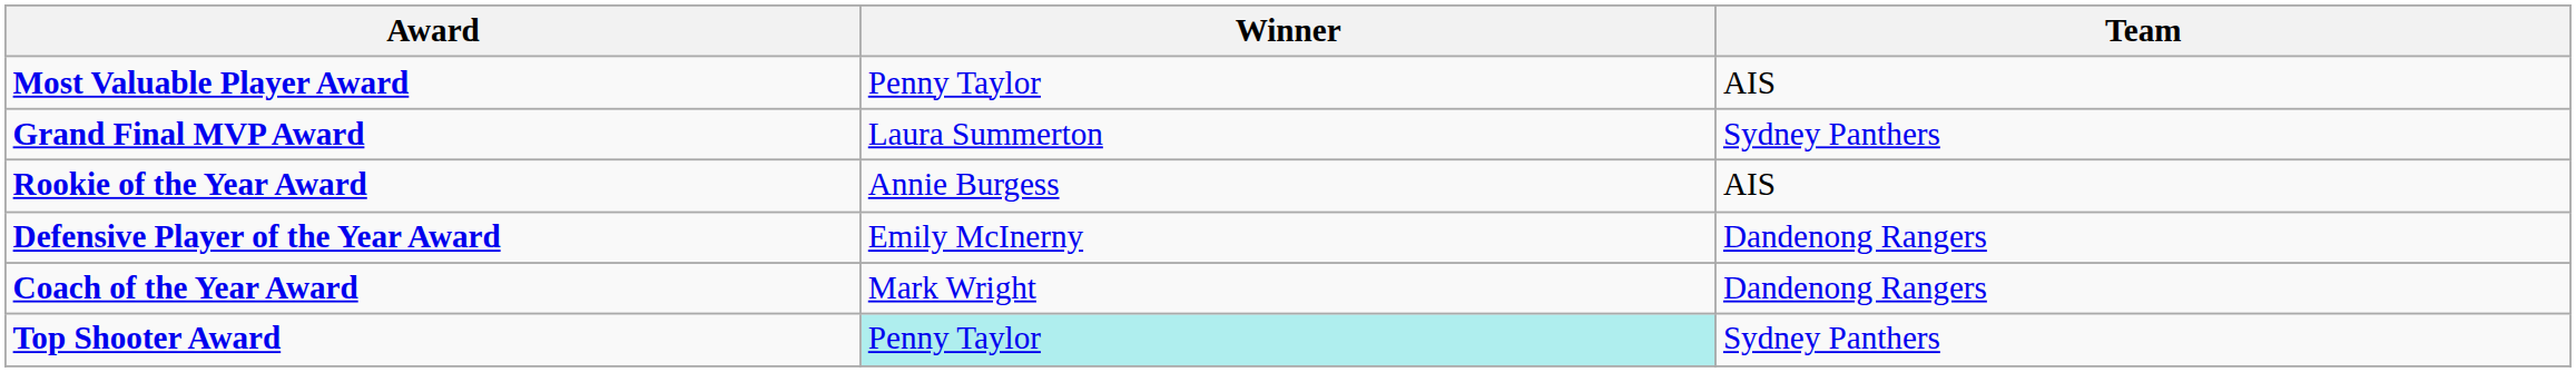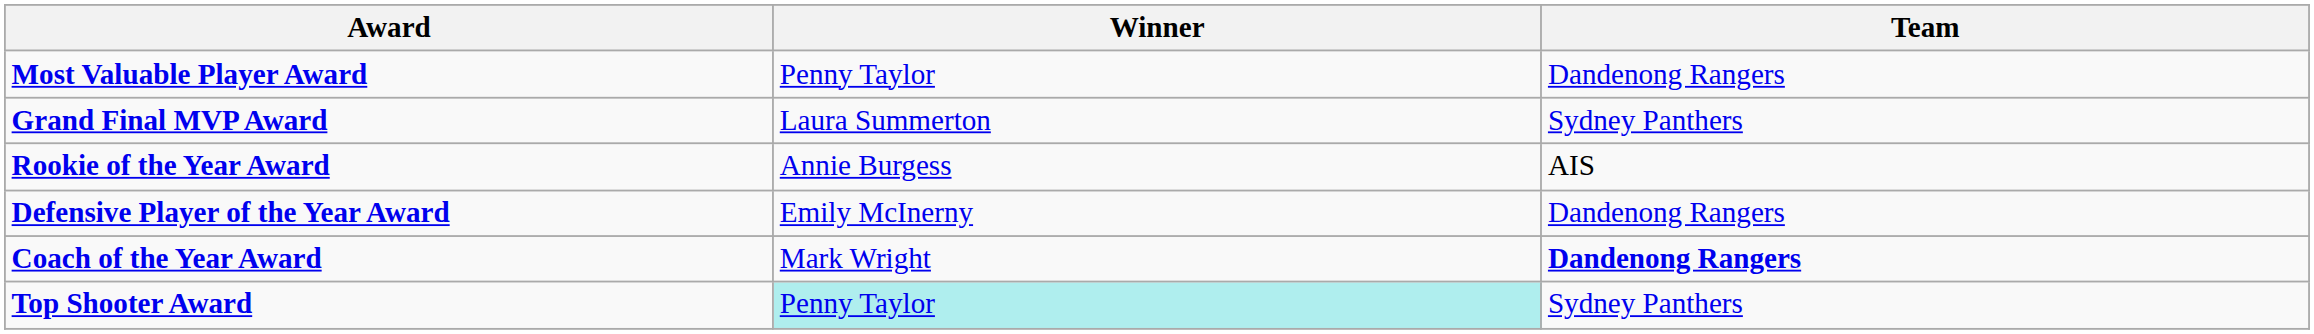Most Valuable Player Award | Team: AIS -> Dandenong Rangers
Coach of the Year Award | Team: normal -> bold
